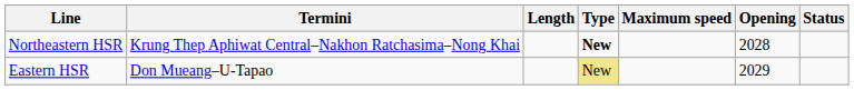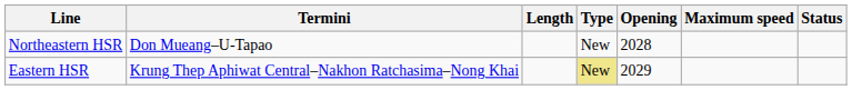columns swapped: Maximum speed <-> Opening
Northeastern HSR | Termini: Krung Thep Aphiwat Central–Nakhon Ratchasima–Nong Khai -> Don Mueang–U-Tapao
Northeastern HSR | Type: bold -> normal
Eastern HSR | Termini: Don Mueang–U-Tapao -> Krung Thep Aphiwat Central–Nakhon Ratchasima–Nong Khai
